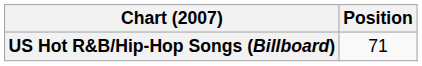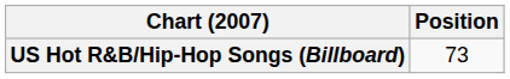US Hot R&B/Hip-Hop Songs (Billboard) | Position: 71 -> 73
